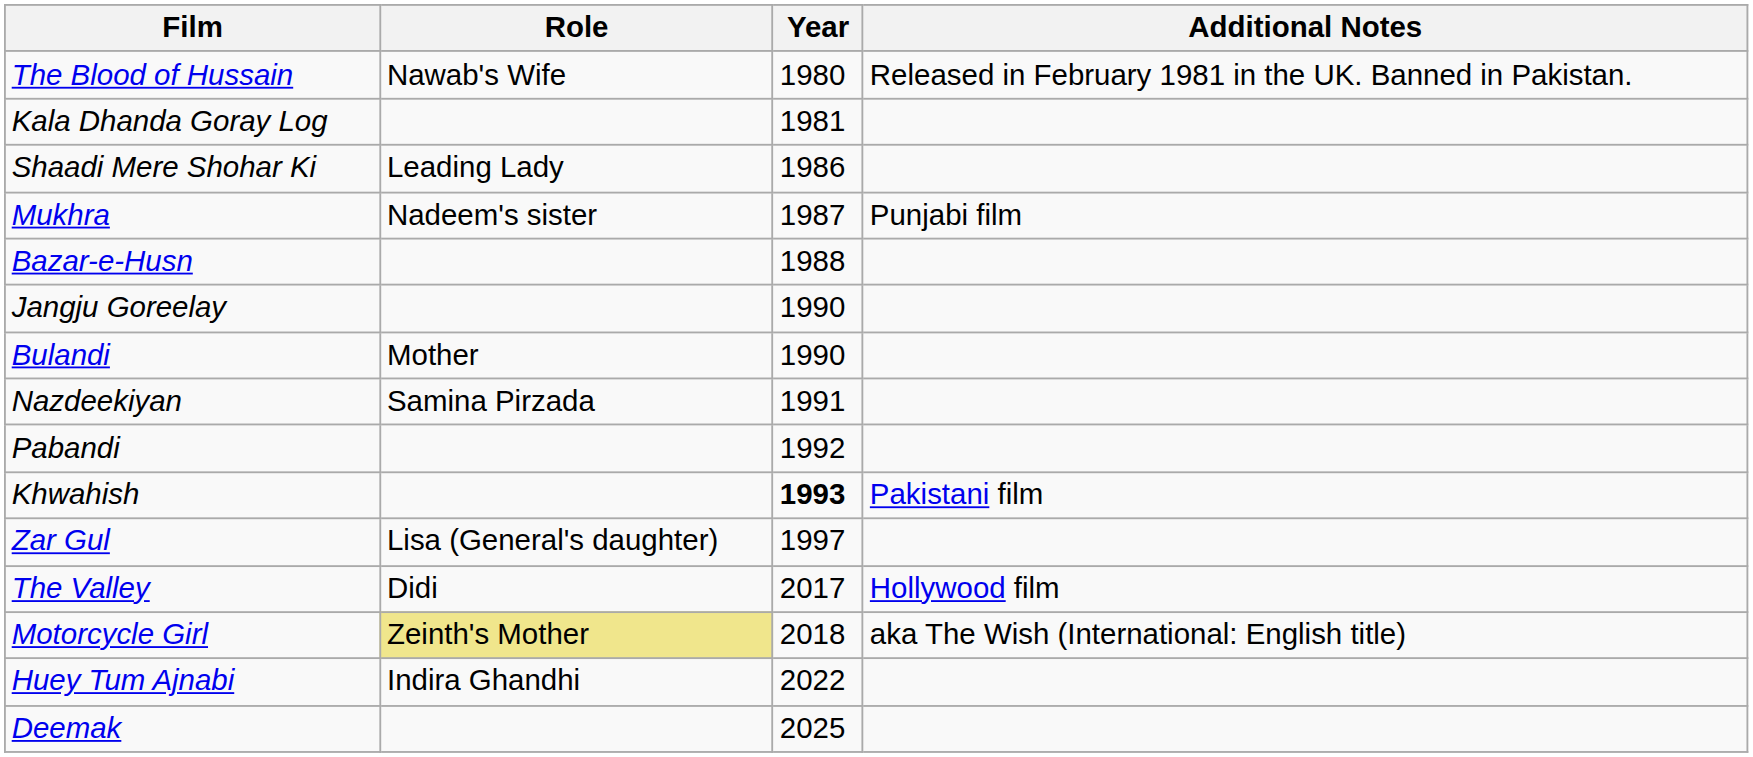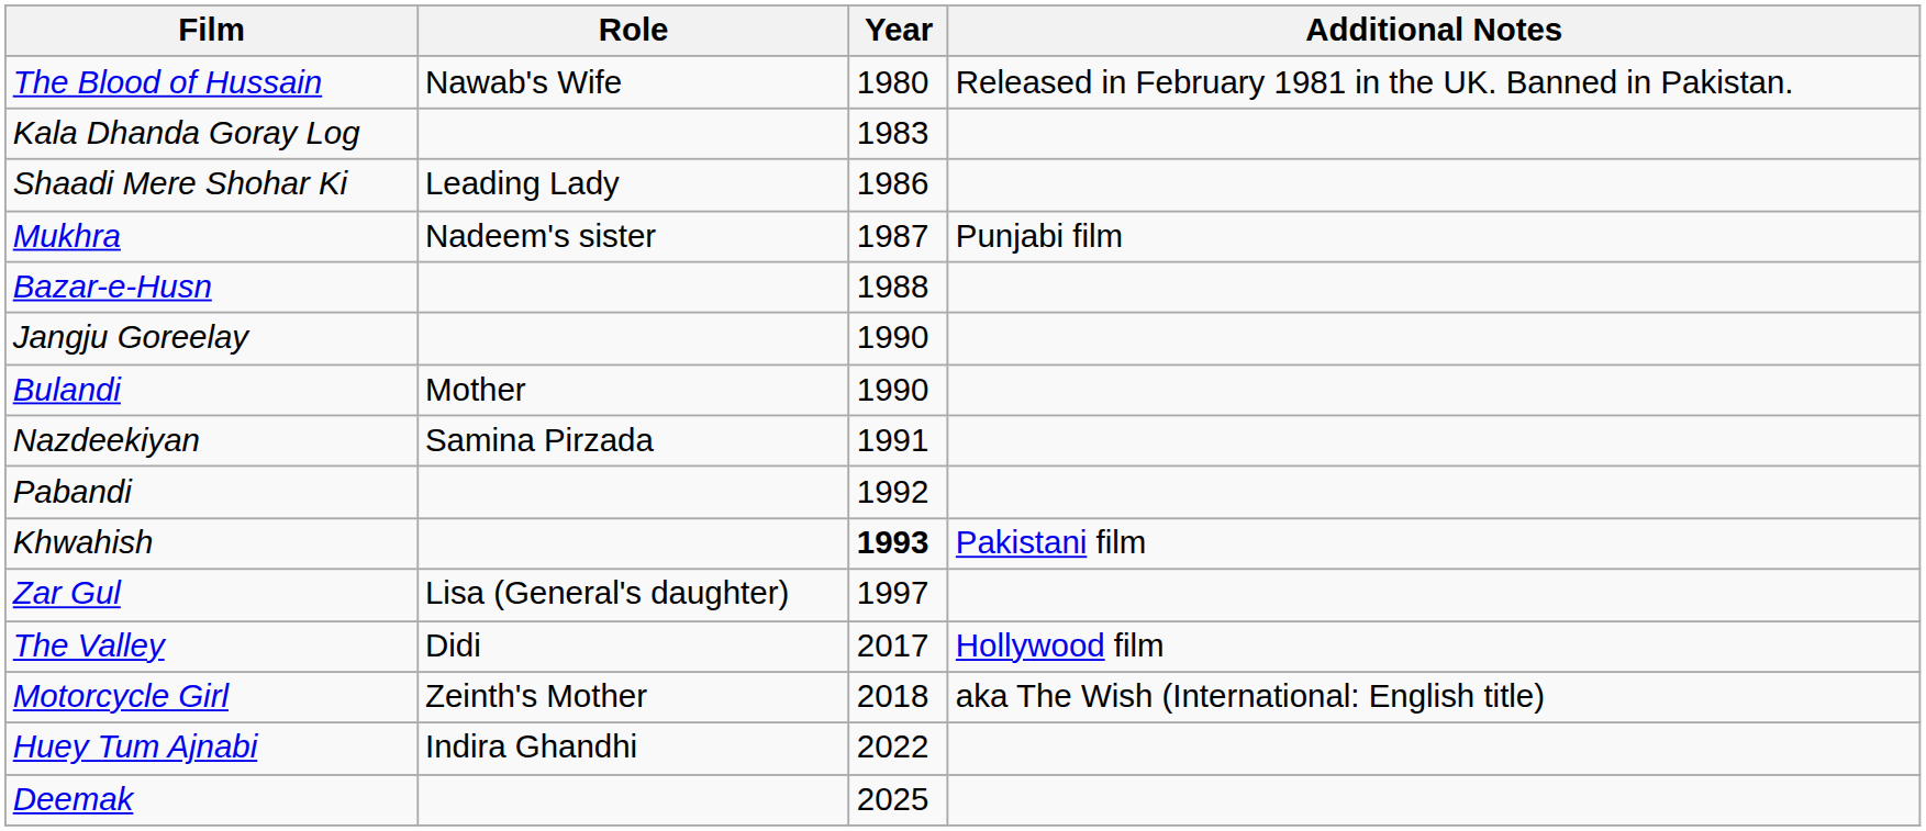Kala Dhanda Goray Log | Year: 1981 -> 1983
Motorcycle Girl | Role: khaki background -> no background
